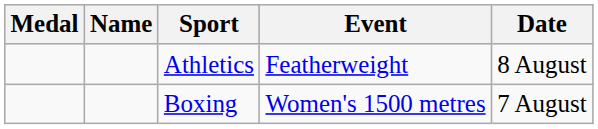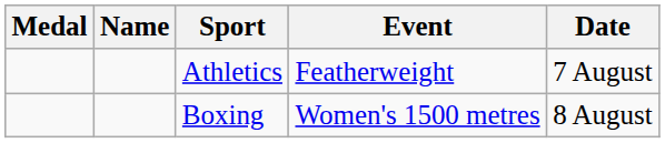Athletics | Date: 8 August -> 7 August
Boxing | Date: 7 August -> 8 August
